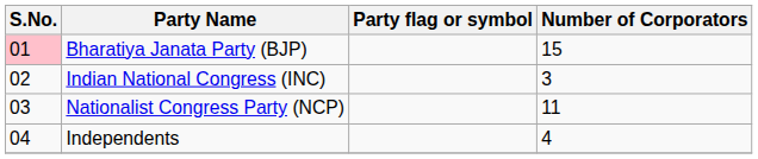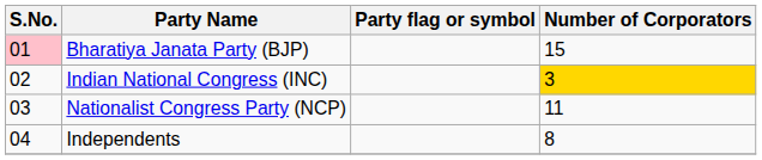Indian National Congress (INC) | Number of Corporators: no background -> gold background
Independents | Number of Corporators: 4 -> 8
